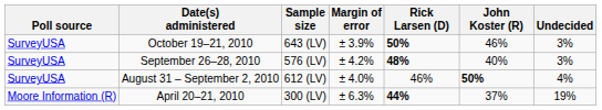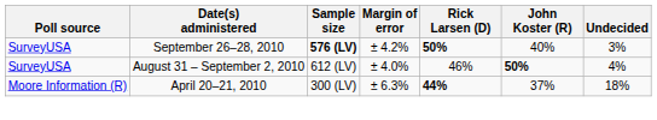- row: SurveyUSA | October 19–21, 2010 | 643 (LV) | ± 3.9% | 50% | 46% | 3%
September 26–28, 2010 | Sample size: normal -> bold
September 26–28, 2010 | Rick Larsen (D): 48% -> 50%
April 20–21, 2010 | Undecided: 19% -> 18%
